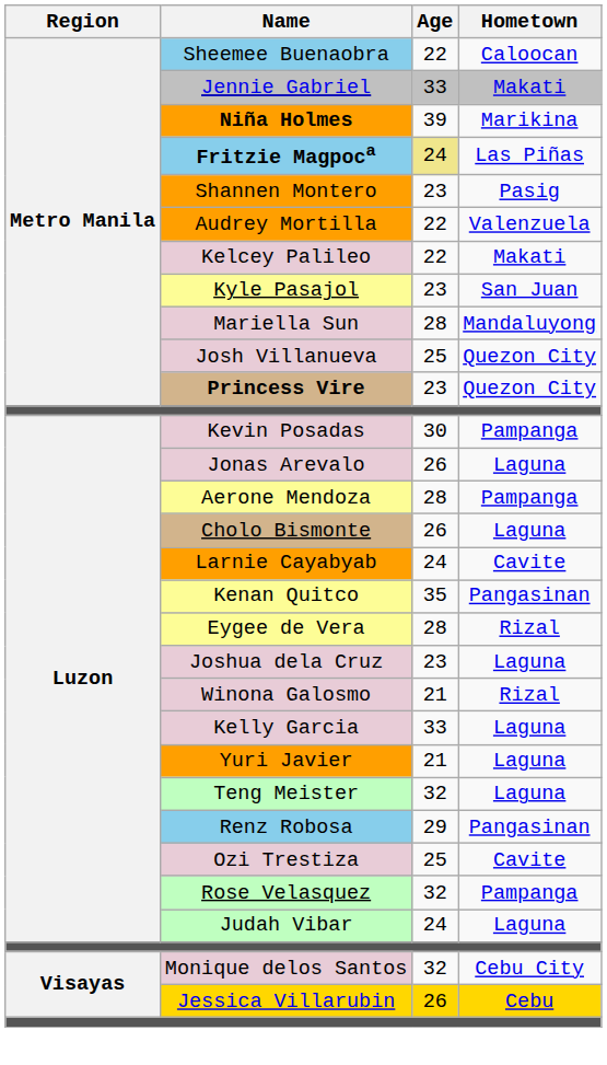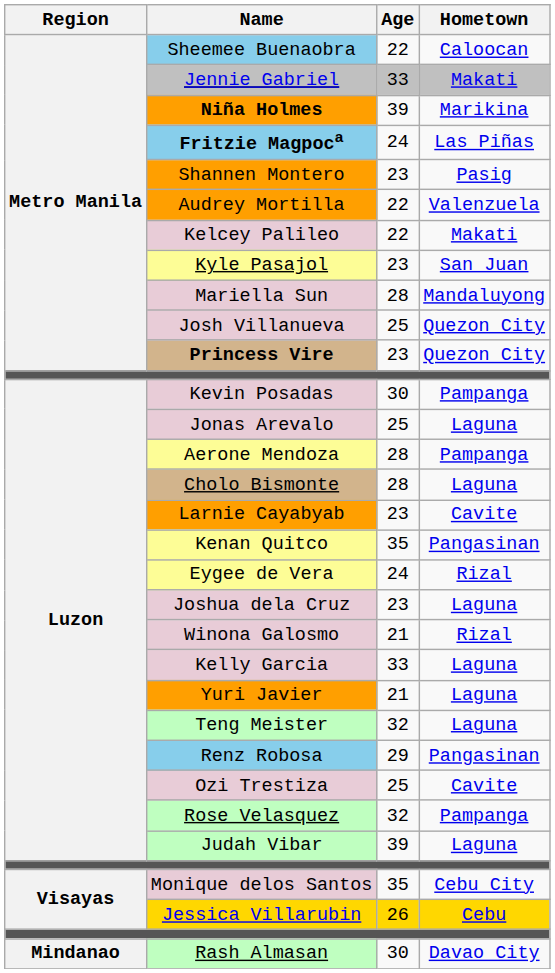Fritzie Magpoca | Age: khaki background -> no background
Jonas Arevalo | Age: 26 -> 25
Cholo Bismonte | Age: 26 -> 28
Larnie Cayabyab | Age: 24 -> 23
Eygee de Vera | Age: 28 -> 24
Judah Vibar | Age: 24 -> 39
Monique delos Santos | Age: 32 -> 35
+ row: Mindanao | Rash Almasan | 30 | Davao City
